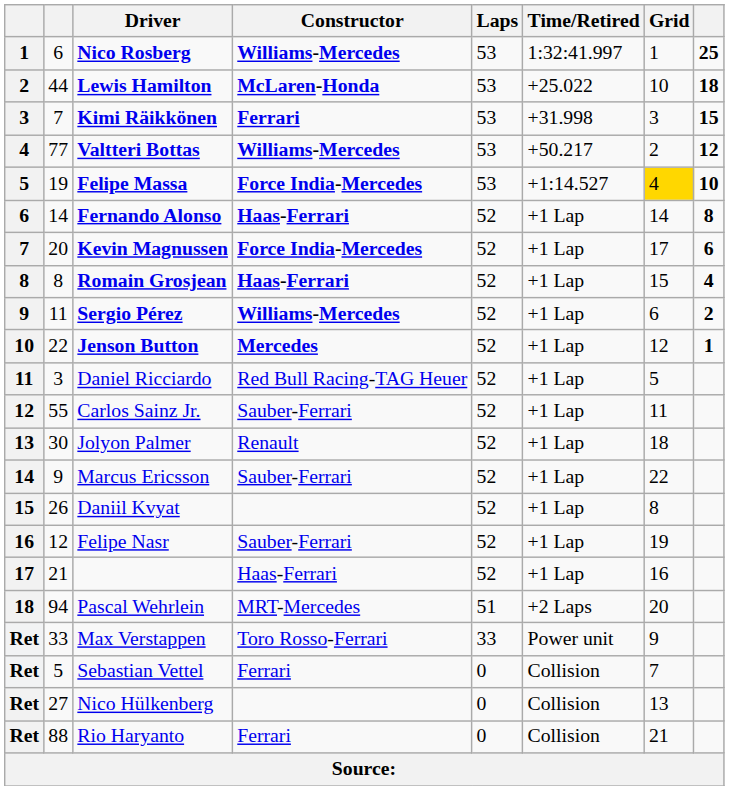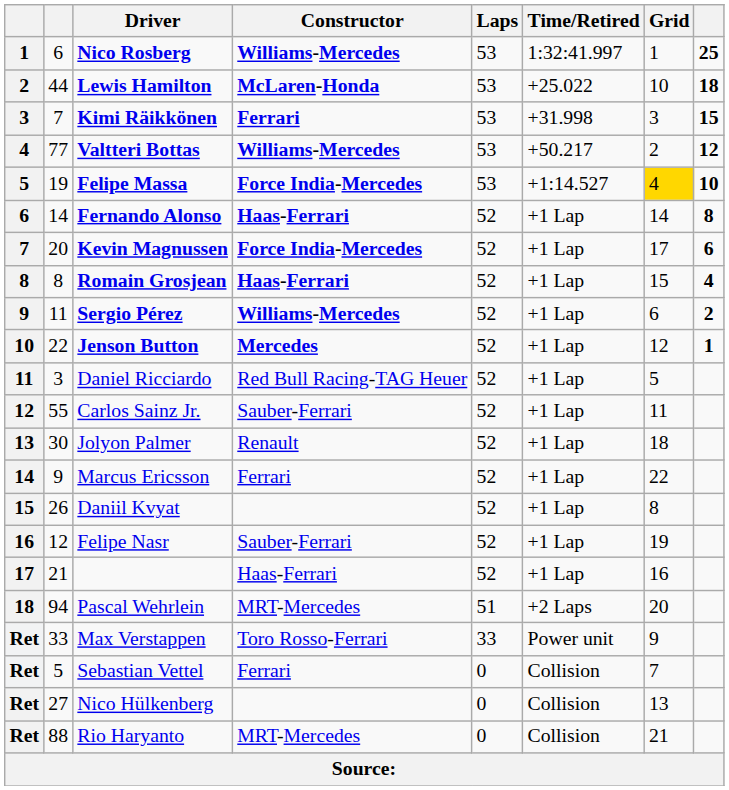Marcus Ericsson | Constructor: Sauber-Ferrari -> Ferrari
Rio Haryanto | Constructor: Ferrari -> MRT-Mercedes
